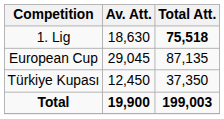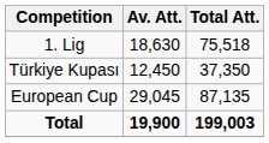1. Lig | Total Att.: bold -> normal
rows swapped: Türkiye Kupası <-> European Cup
